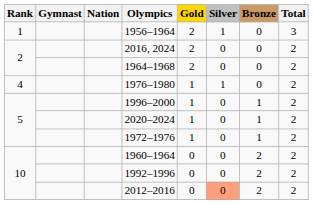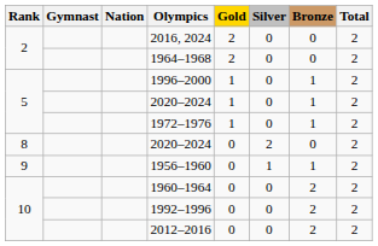- row: 1 | 1956–1964 | 2 | 1 | 0 | 3
- row: 4 | 1976–1980 | 1 | 1 | 0 | 2
+ row: 8 | 2020–2024 | 0 | 2 | 0 | 2
+ row: 9 | 1956–1960 | 0 | 1 | 1 | 2
2012–2016 | Silver: lightsalmon background -> no background
